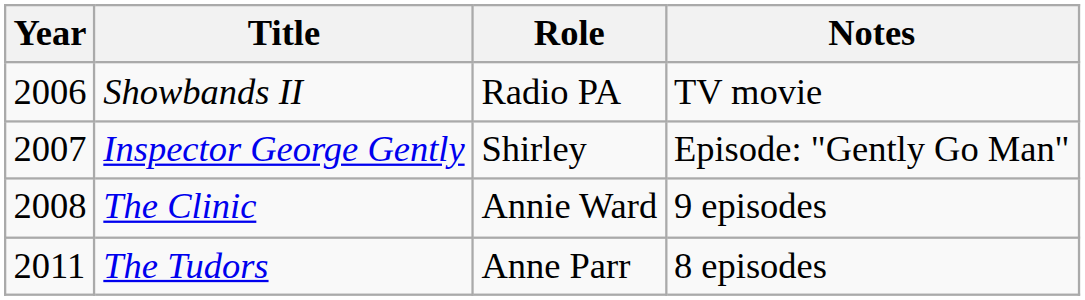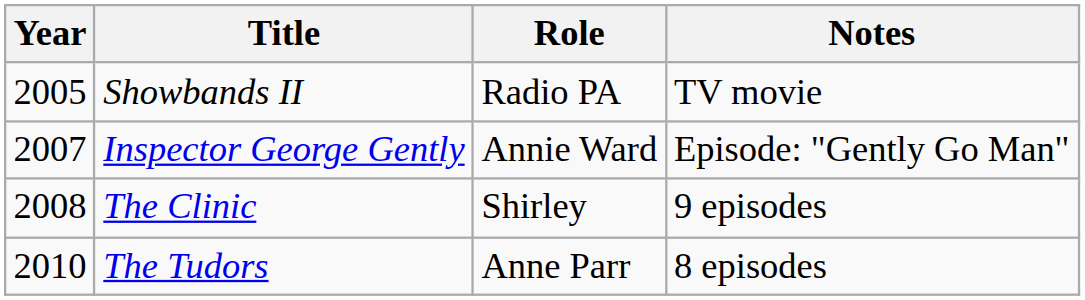Showbands II | Year: 2006 -> 2005
Inspector George Gently | Role: Shirley -> Annie Ward
The Clinic | Role: Annie Ward -> Shirley
The Tudors | Year: 2011 -> 2010
